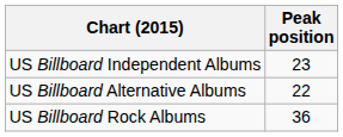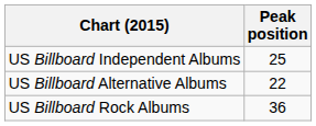US Billboard Independent Albums | Peak position: 23 -> 25
